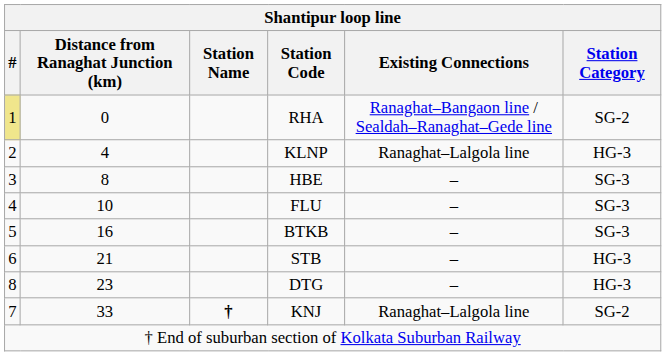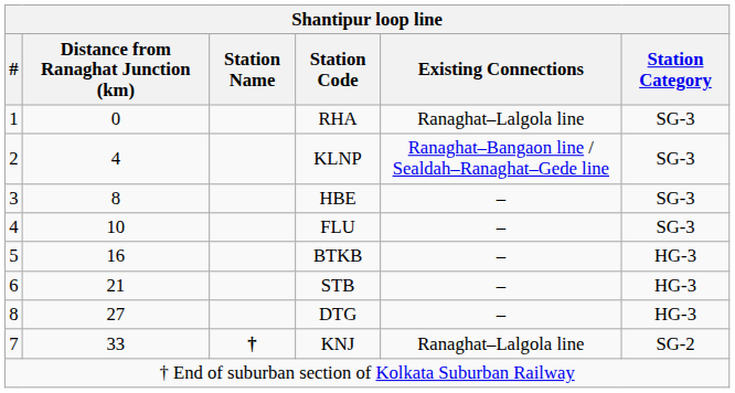RHA | #: khaki background -> no background
RHA | Existing Connections: Ranaghat–Bangaon line / Sealdah–Ranaghat–Gede line -> Ranaghat–Lalgola line
RHA | Station Category: SG-2 -> SG-3
KLNP | Existing Connections: Ranaghat–Lalgola line -> Ranaghat–Bangaon line / Sealdah–Ranaghat–Gede line
KLNP | Station Category: HG-3 -> SG-3
BTKB | Station Category: SG-3 -> HG-3
DTG | Distance from Ranaghat Junction (km): 23 -> 27
